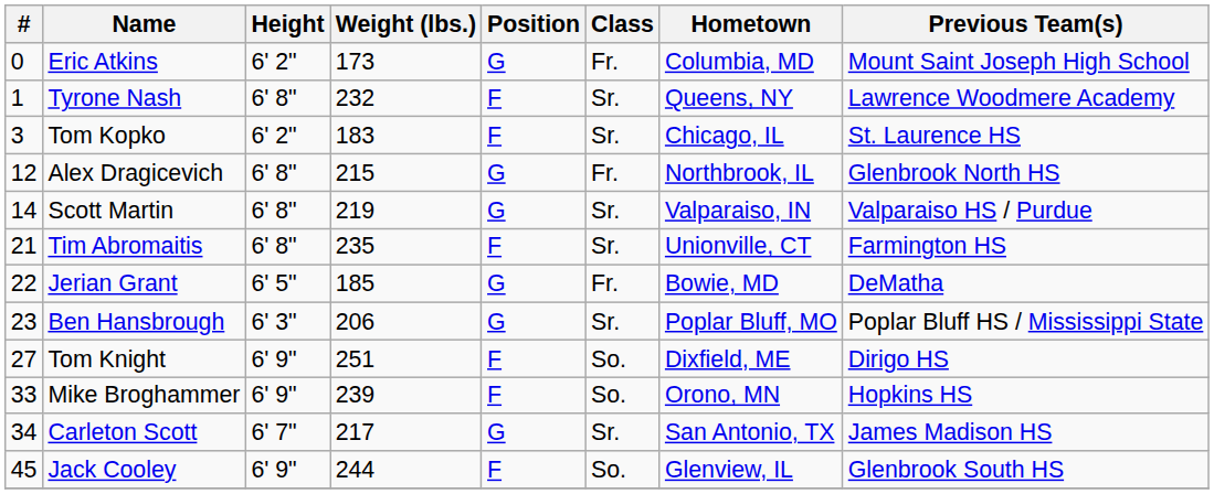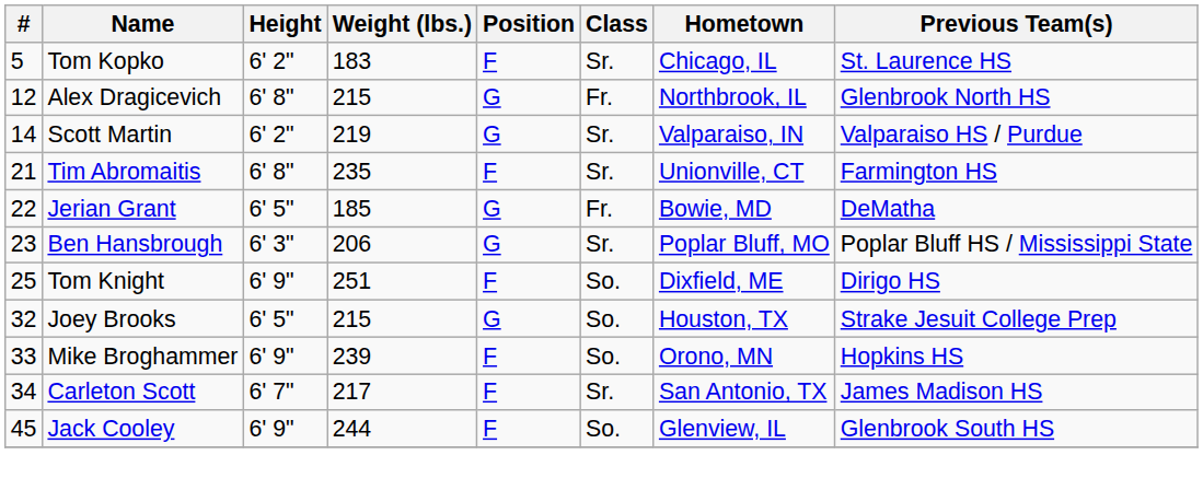- row: 0 | Eric Atkins | 6' 2" | 173 | G | Fr. | Columbia, MD | Mount Saint Joseph High School
- row: 1 | Tyrone Nash | 6' 8" | 232 | F | Sr. | Queens, NY | Lawrence Woodmere Academy
Tom Kopko | #: 3 -> 5
Scott Martin | Height: 6' 8" -> 6' 2"
Tom Knight | #: 27 -> 25
+ row: 32 | Joey Brooks | 6' 5" | 215 | G | So. | Houston, TX | Strake Jesuit College Prep
Carleton Scott | Position: G -> F
